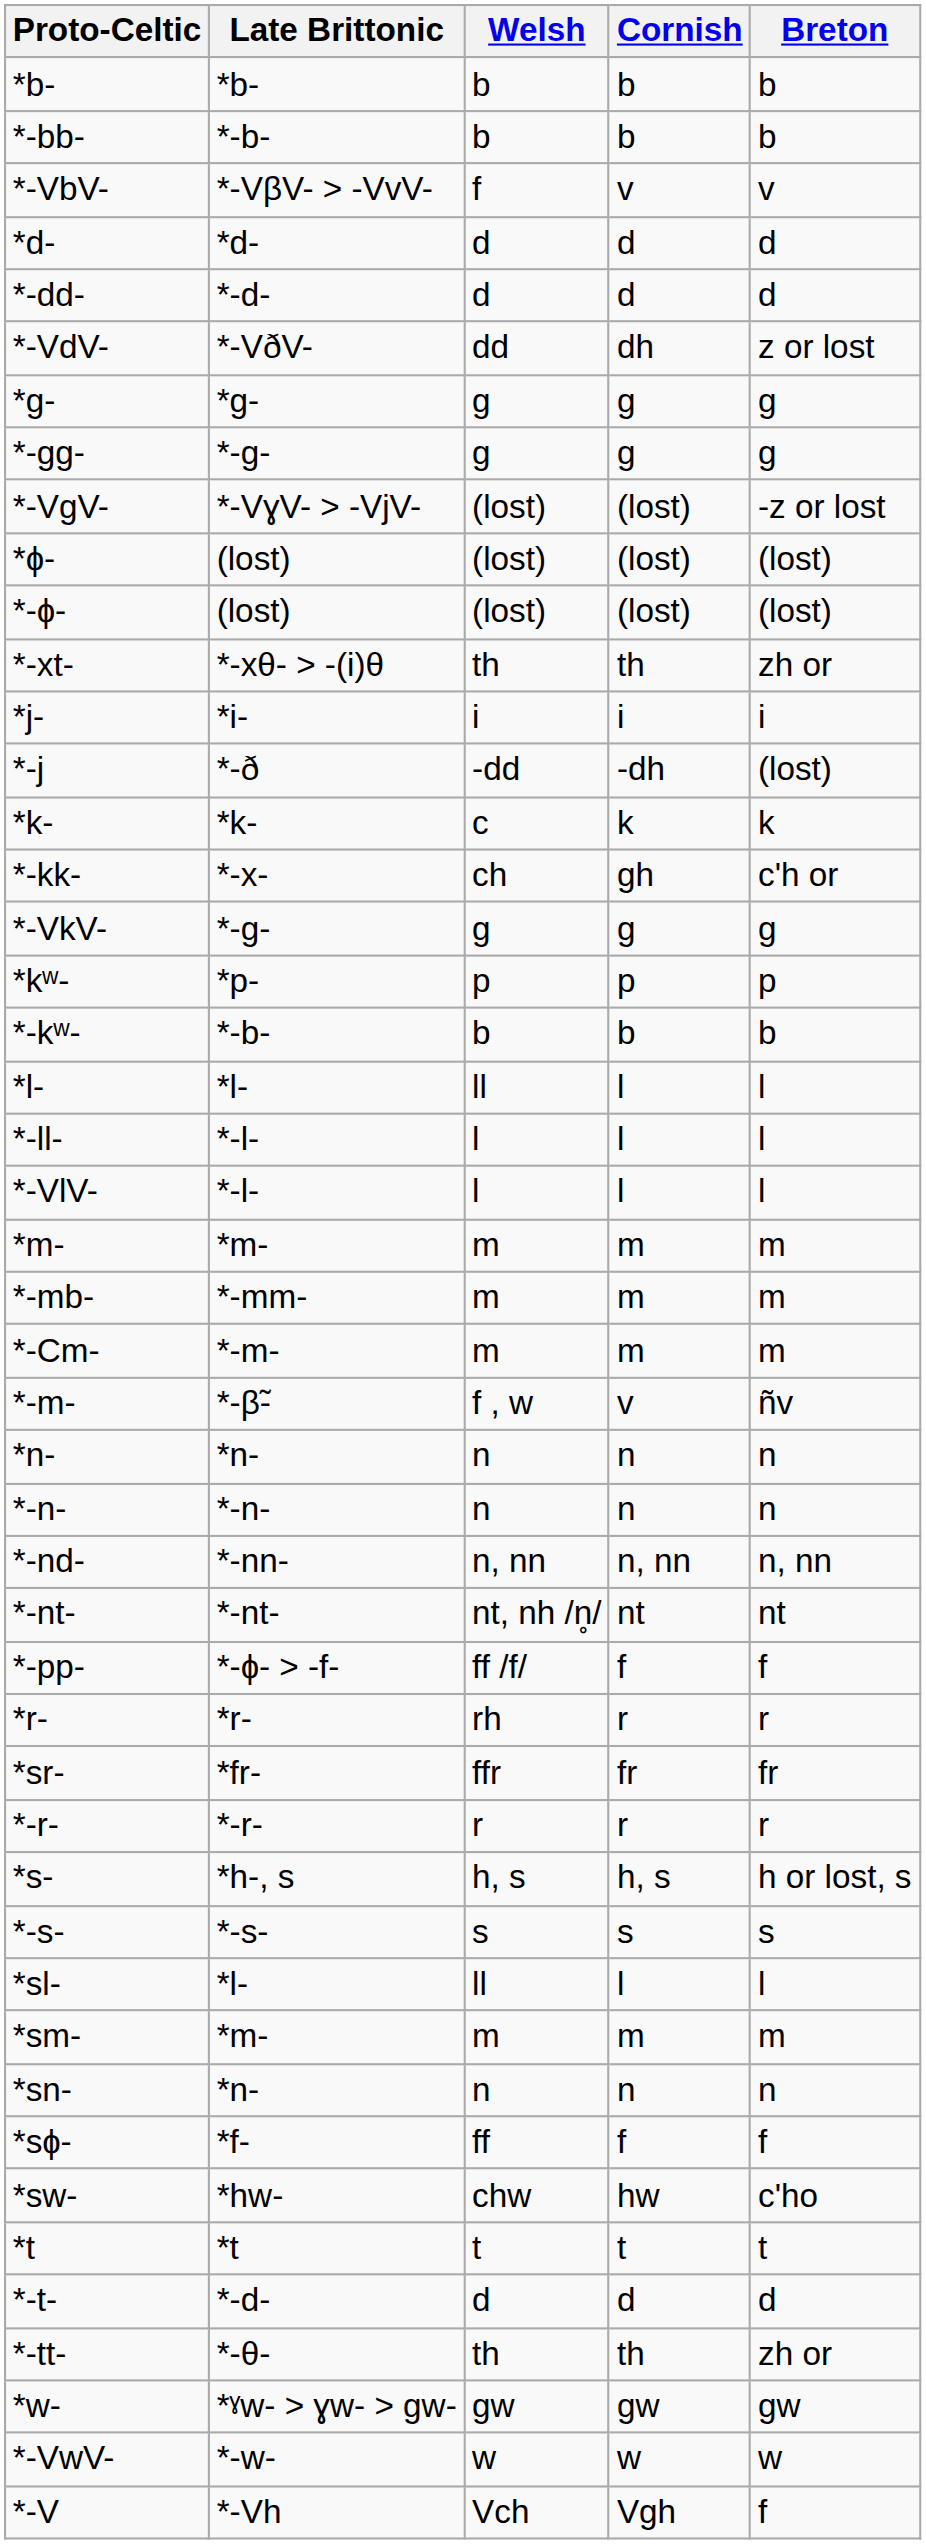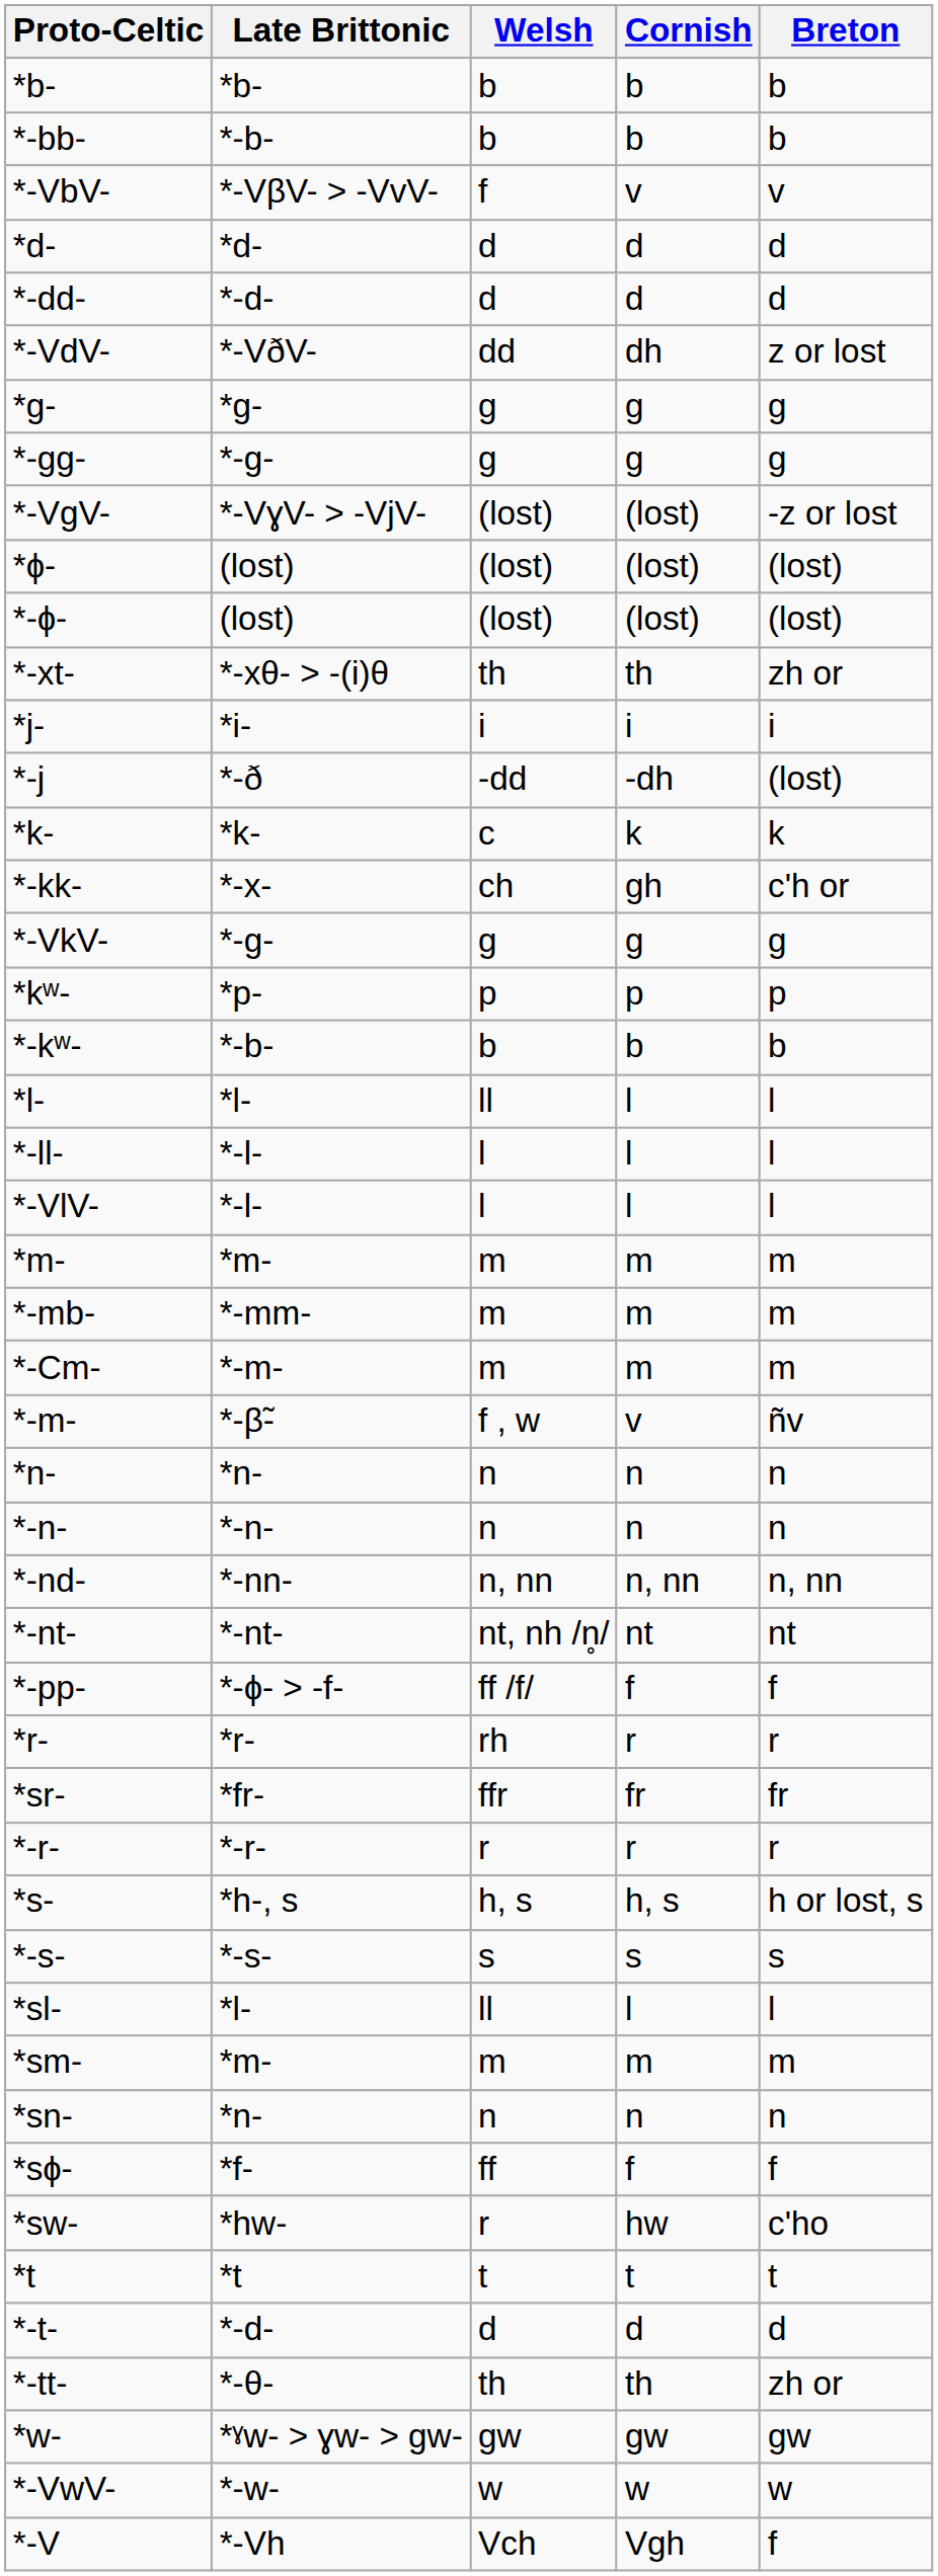*sw- | Welsh: chw -> r
